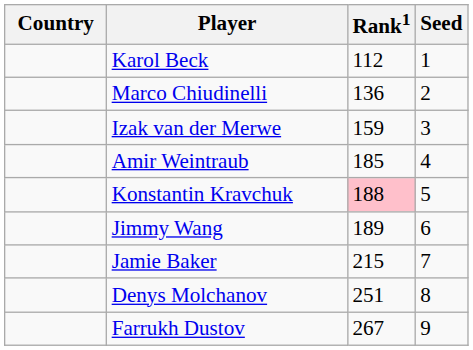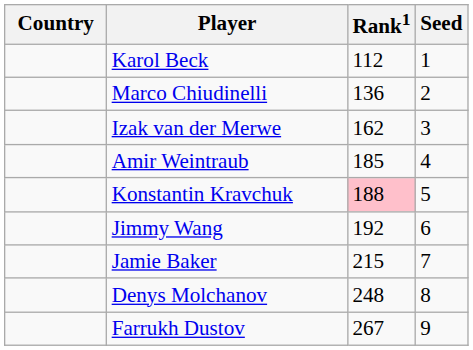Izak van der Merwe | Rank1: 159 -> 162
Jimmy Wang | Rank1: 189 -> 192
Denys Molchanov | Rank1: 251 -> 248
